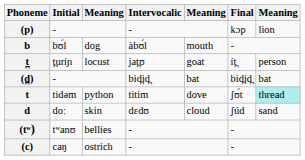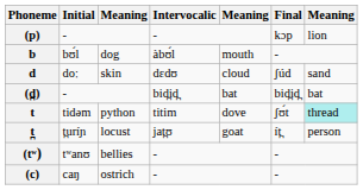rows swapped: t̪ <-> d
